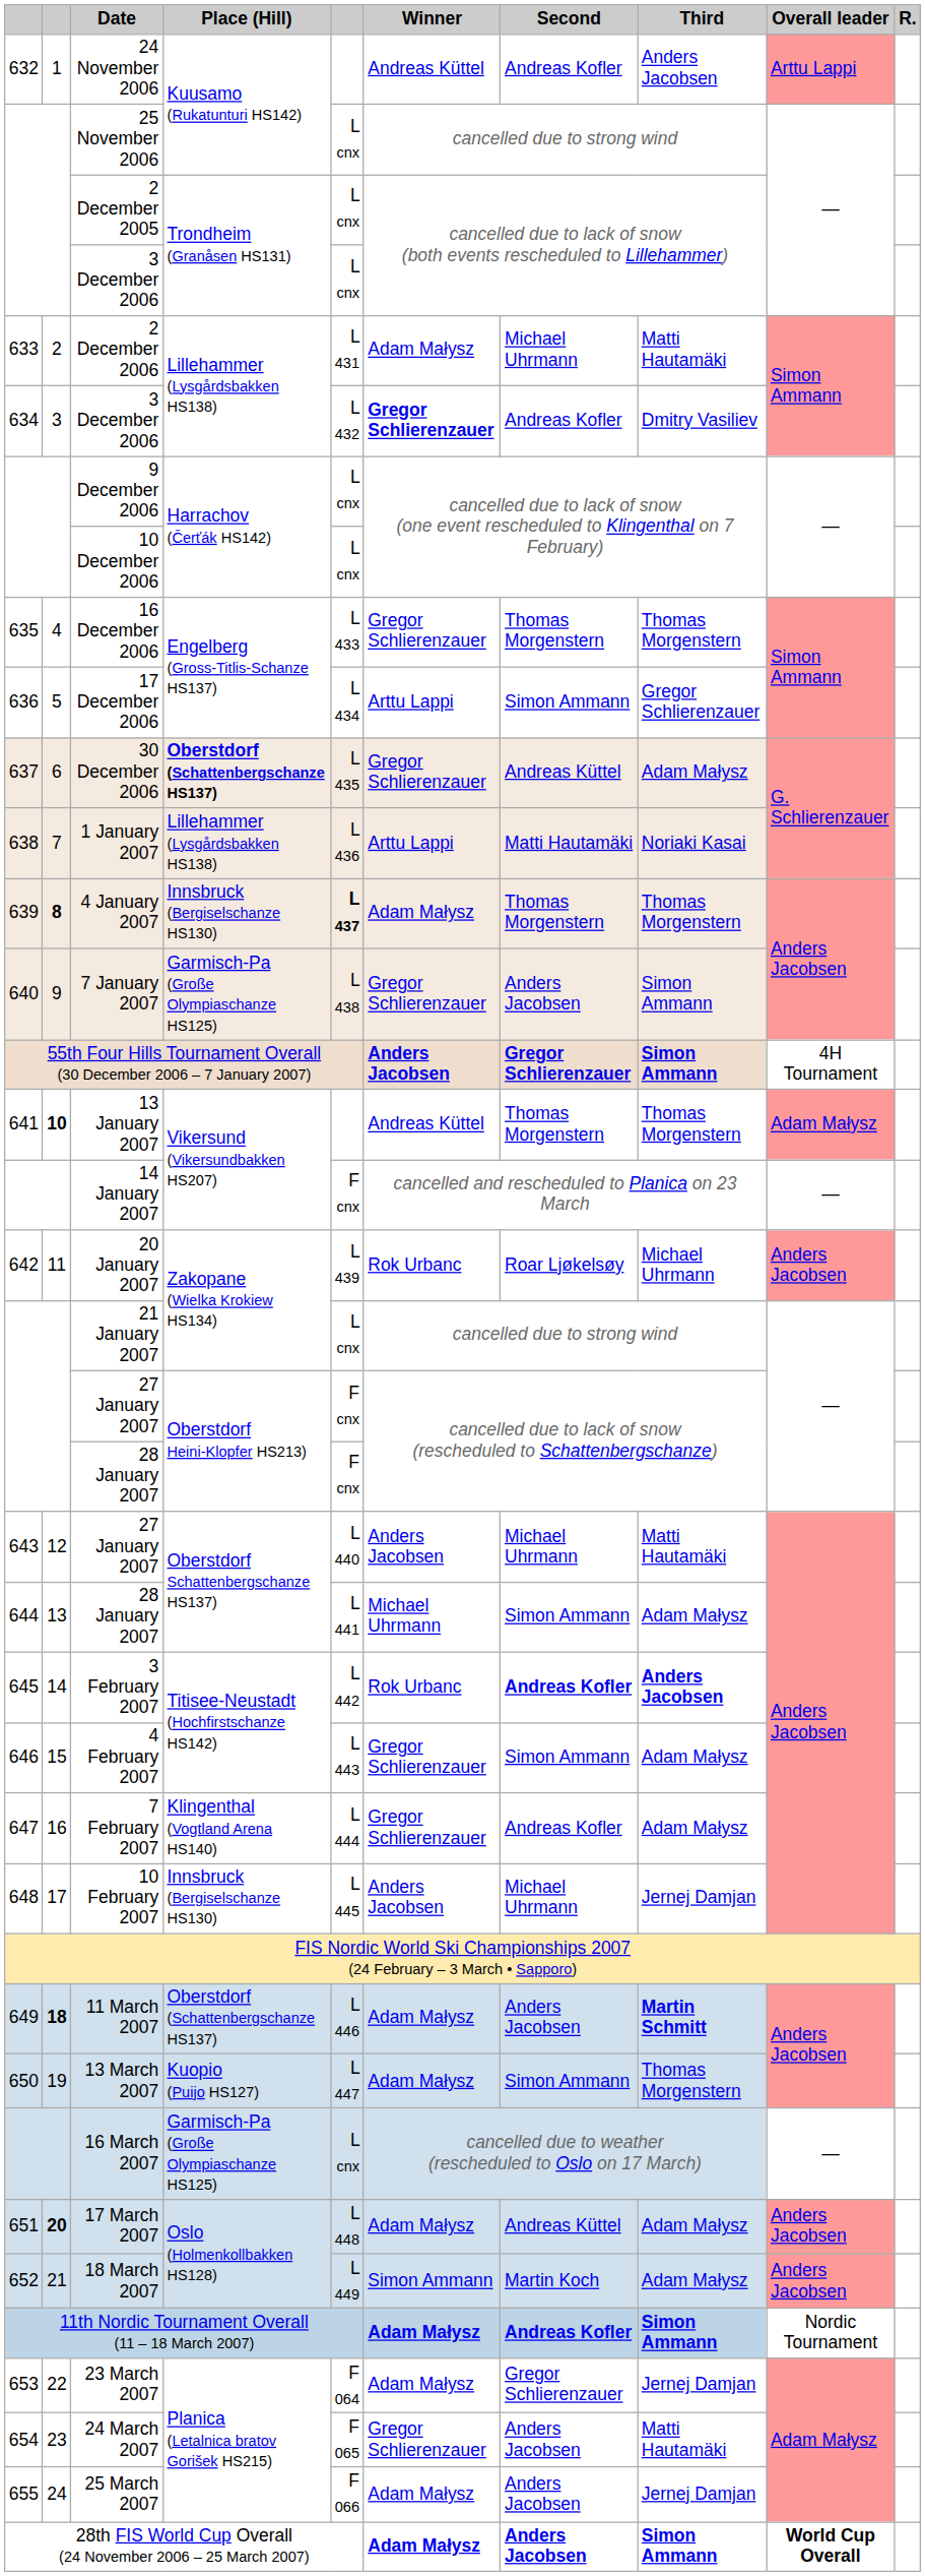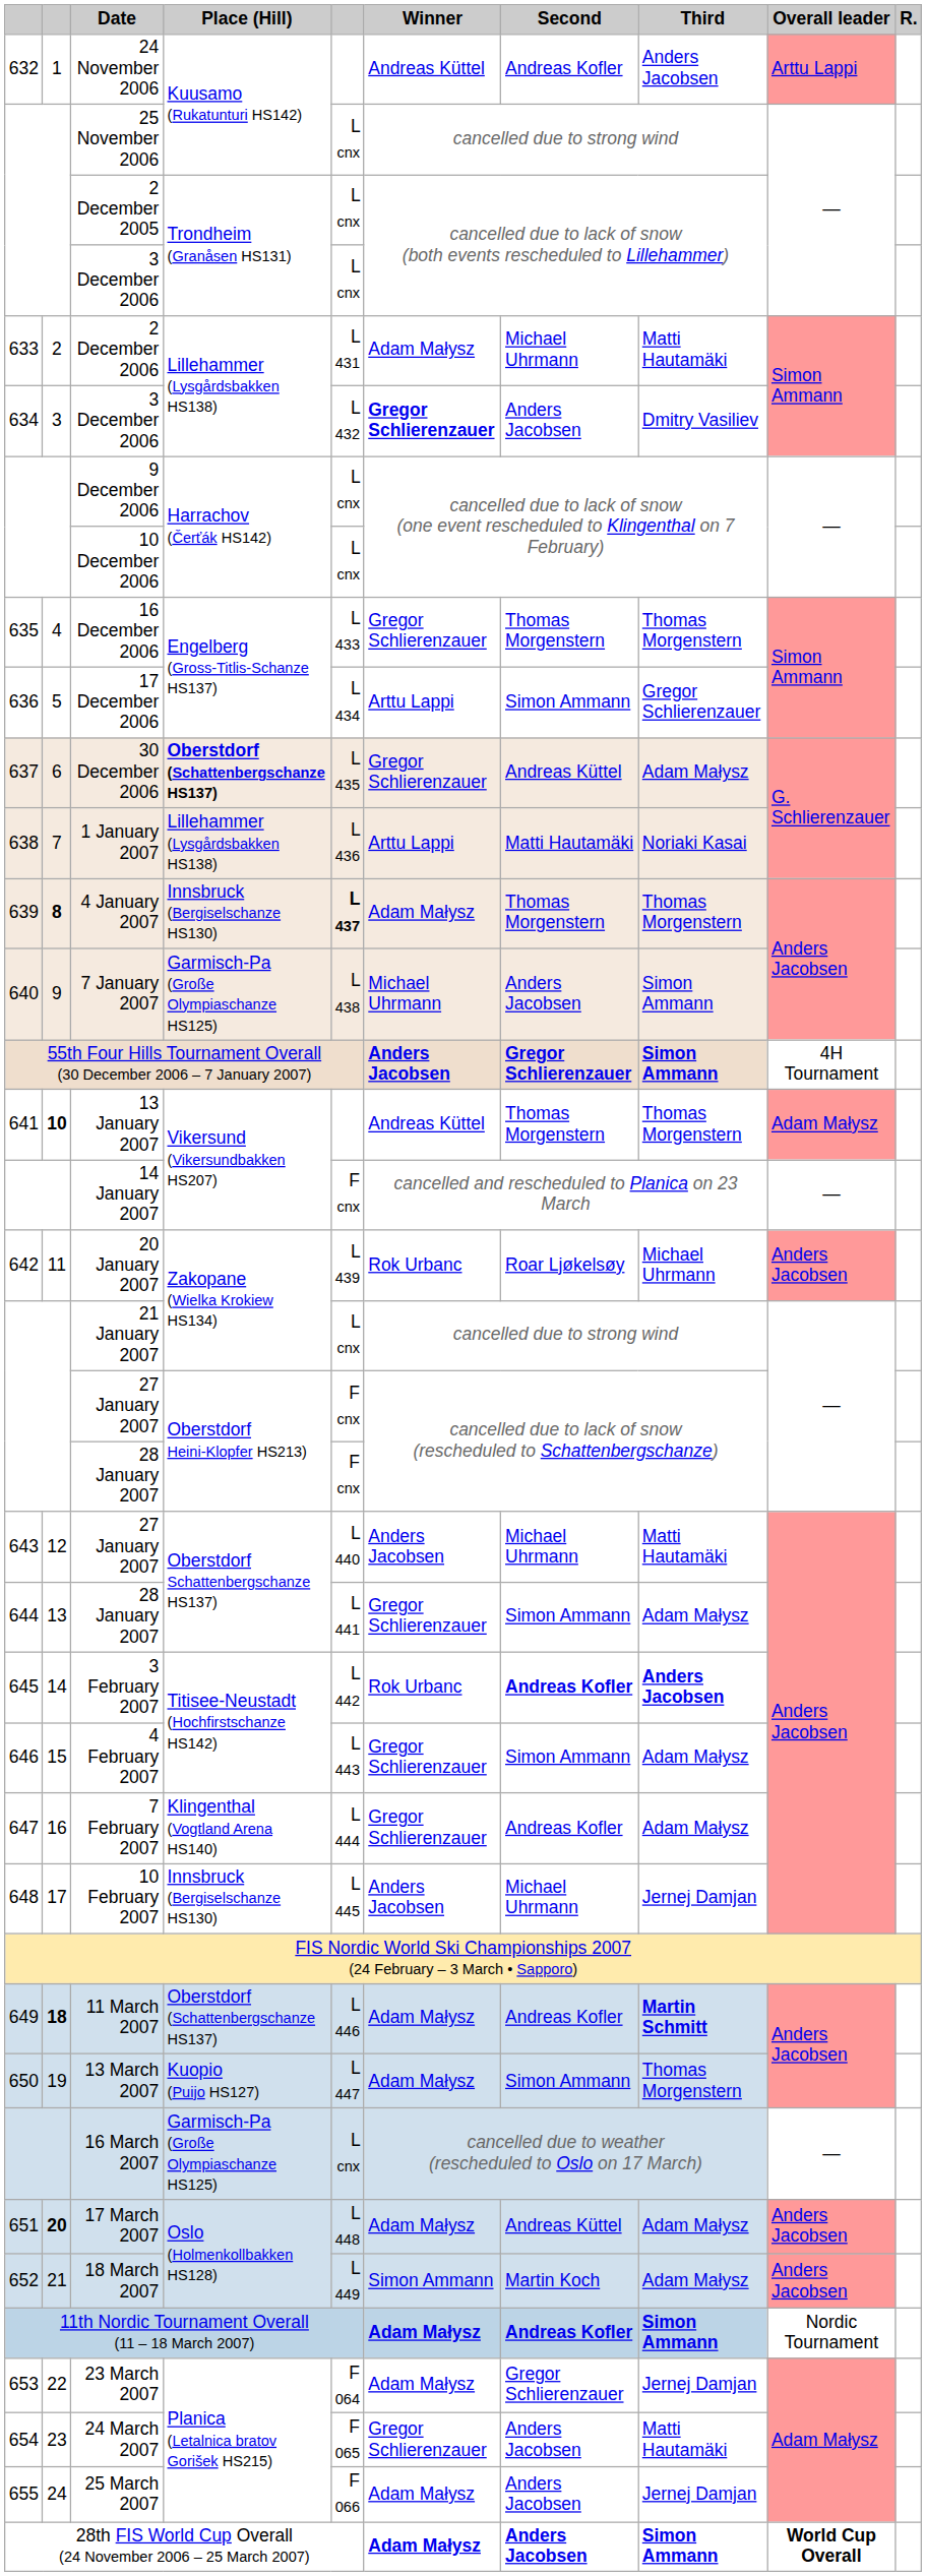634 / 3 December 2006 | Second: Andreas Kofler -> Anders Jacobsen
7 January 2007 | Winner: Gregor Schlierenzauer -> Michael Uhrmann
644 / 28 January 2007 | Winner: Michael Uhrmann -> Gregor Schlierenzauer
11 March 2007 | Second: Anders Jacobsen -> Andreas Kofler
